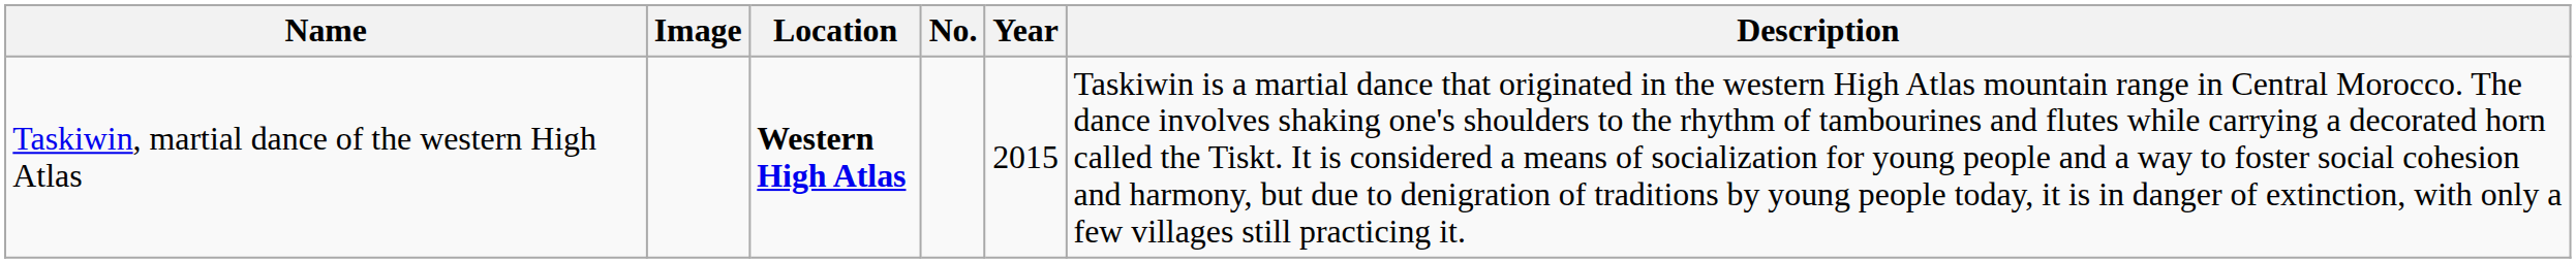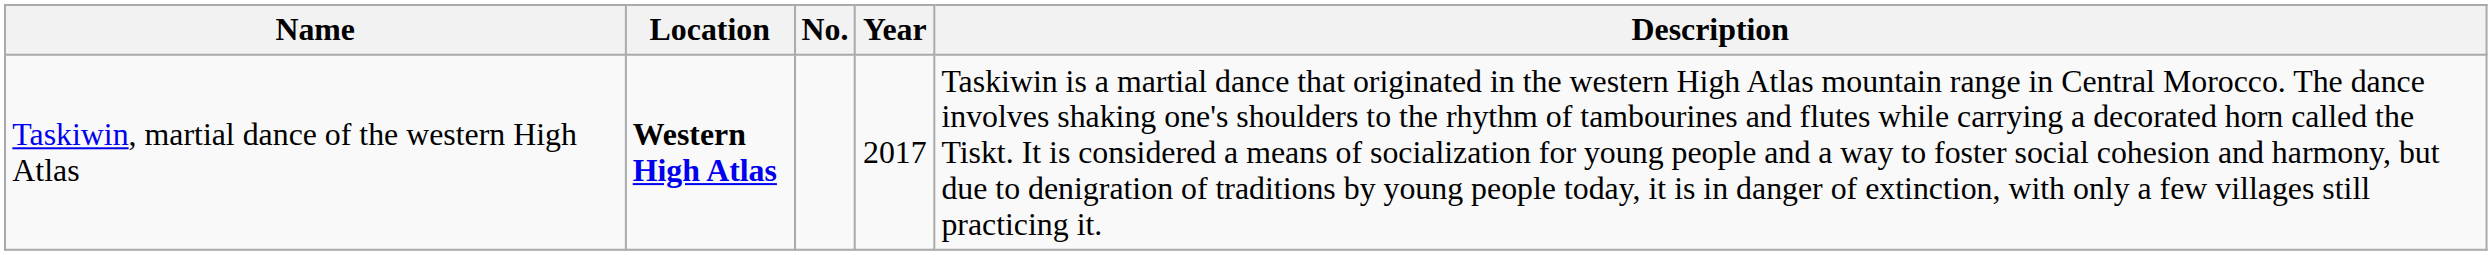- column: Image
Taskiwin, martial dance of the western High Atlas | Year: 2015 -> 2017
